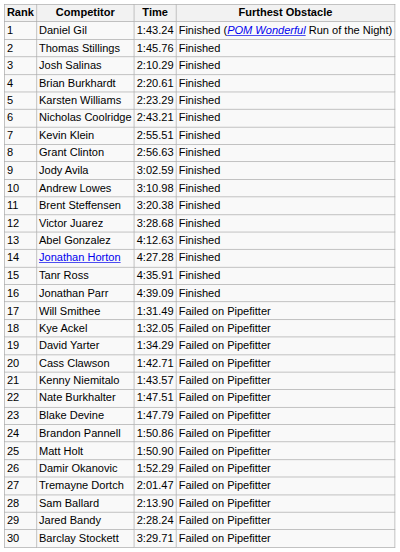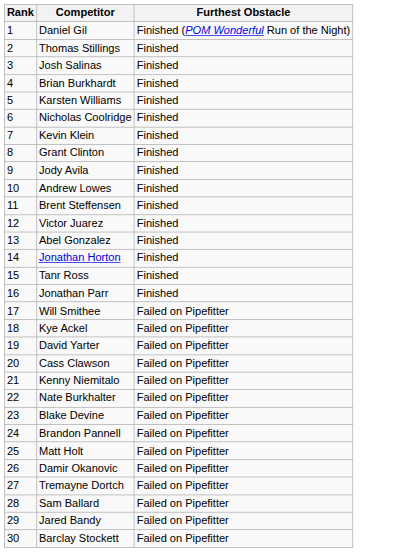- column: Time | 1:43.24 | 1:45.76 | 2:10.29 | 2:20.61 | 2:23.29 | 2:43.21 | 2:55.51 | 2:56.63 | 3:02.59 | 3:10.98 | 3:20.38 | 3:28.68 | 4:12.63 | 4:27.28 | 4:35.91 | 4:39.09 | 1:31.49 | 1:32.05 | 1:34.29 | 1:42.71 | 1:43.57 | 1:47.51 | 1:47.79 | 1:50.86 | 1:50.90 | 1:52.29 | 2:01.47 | 2:13.90 | 2:28.24 | 3:29.71
